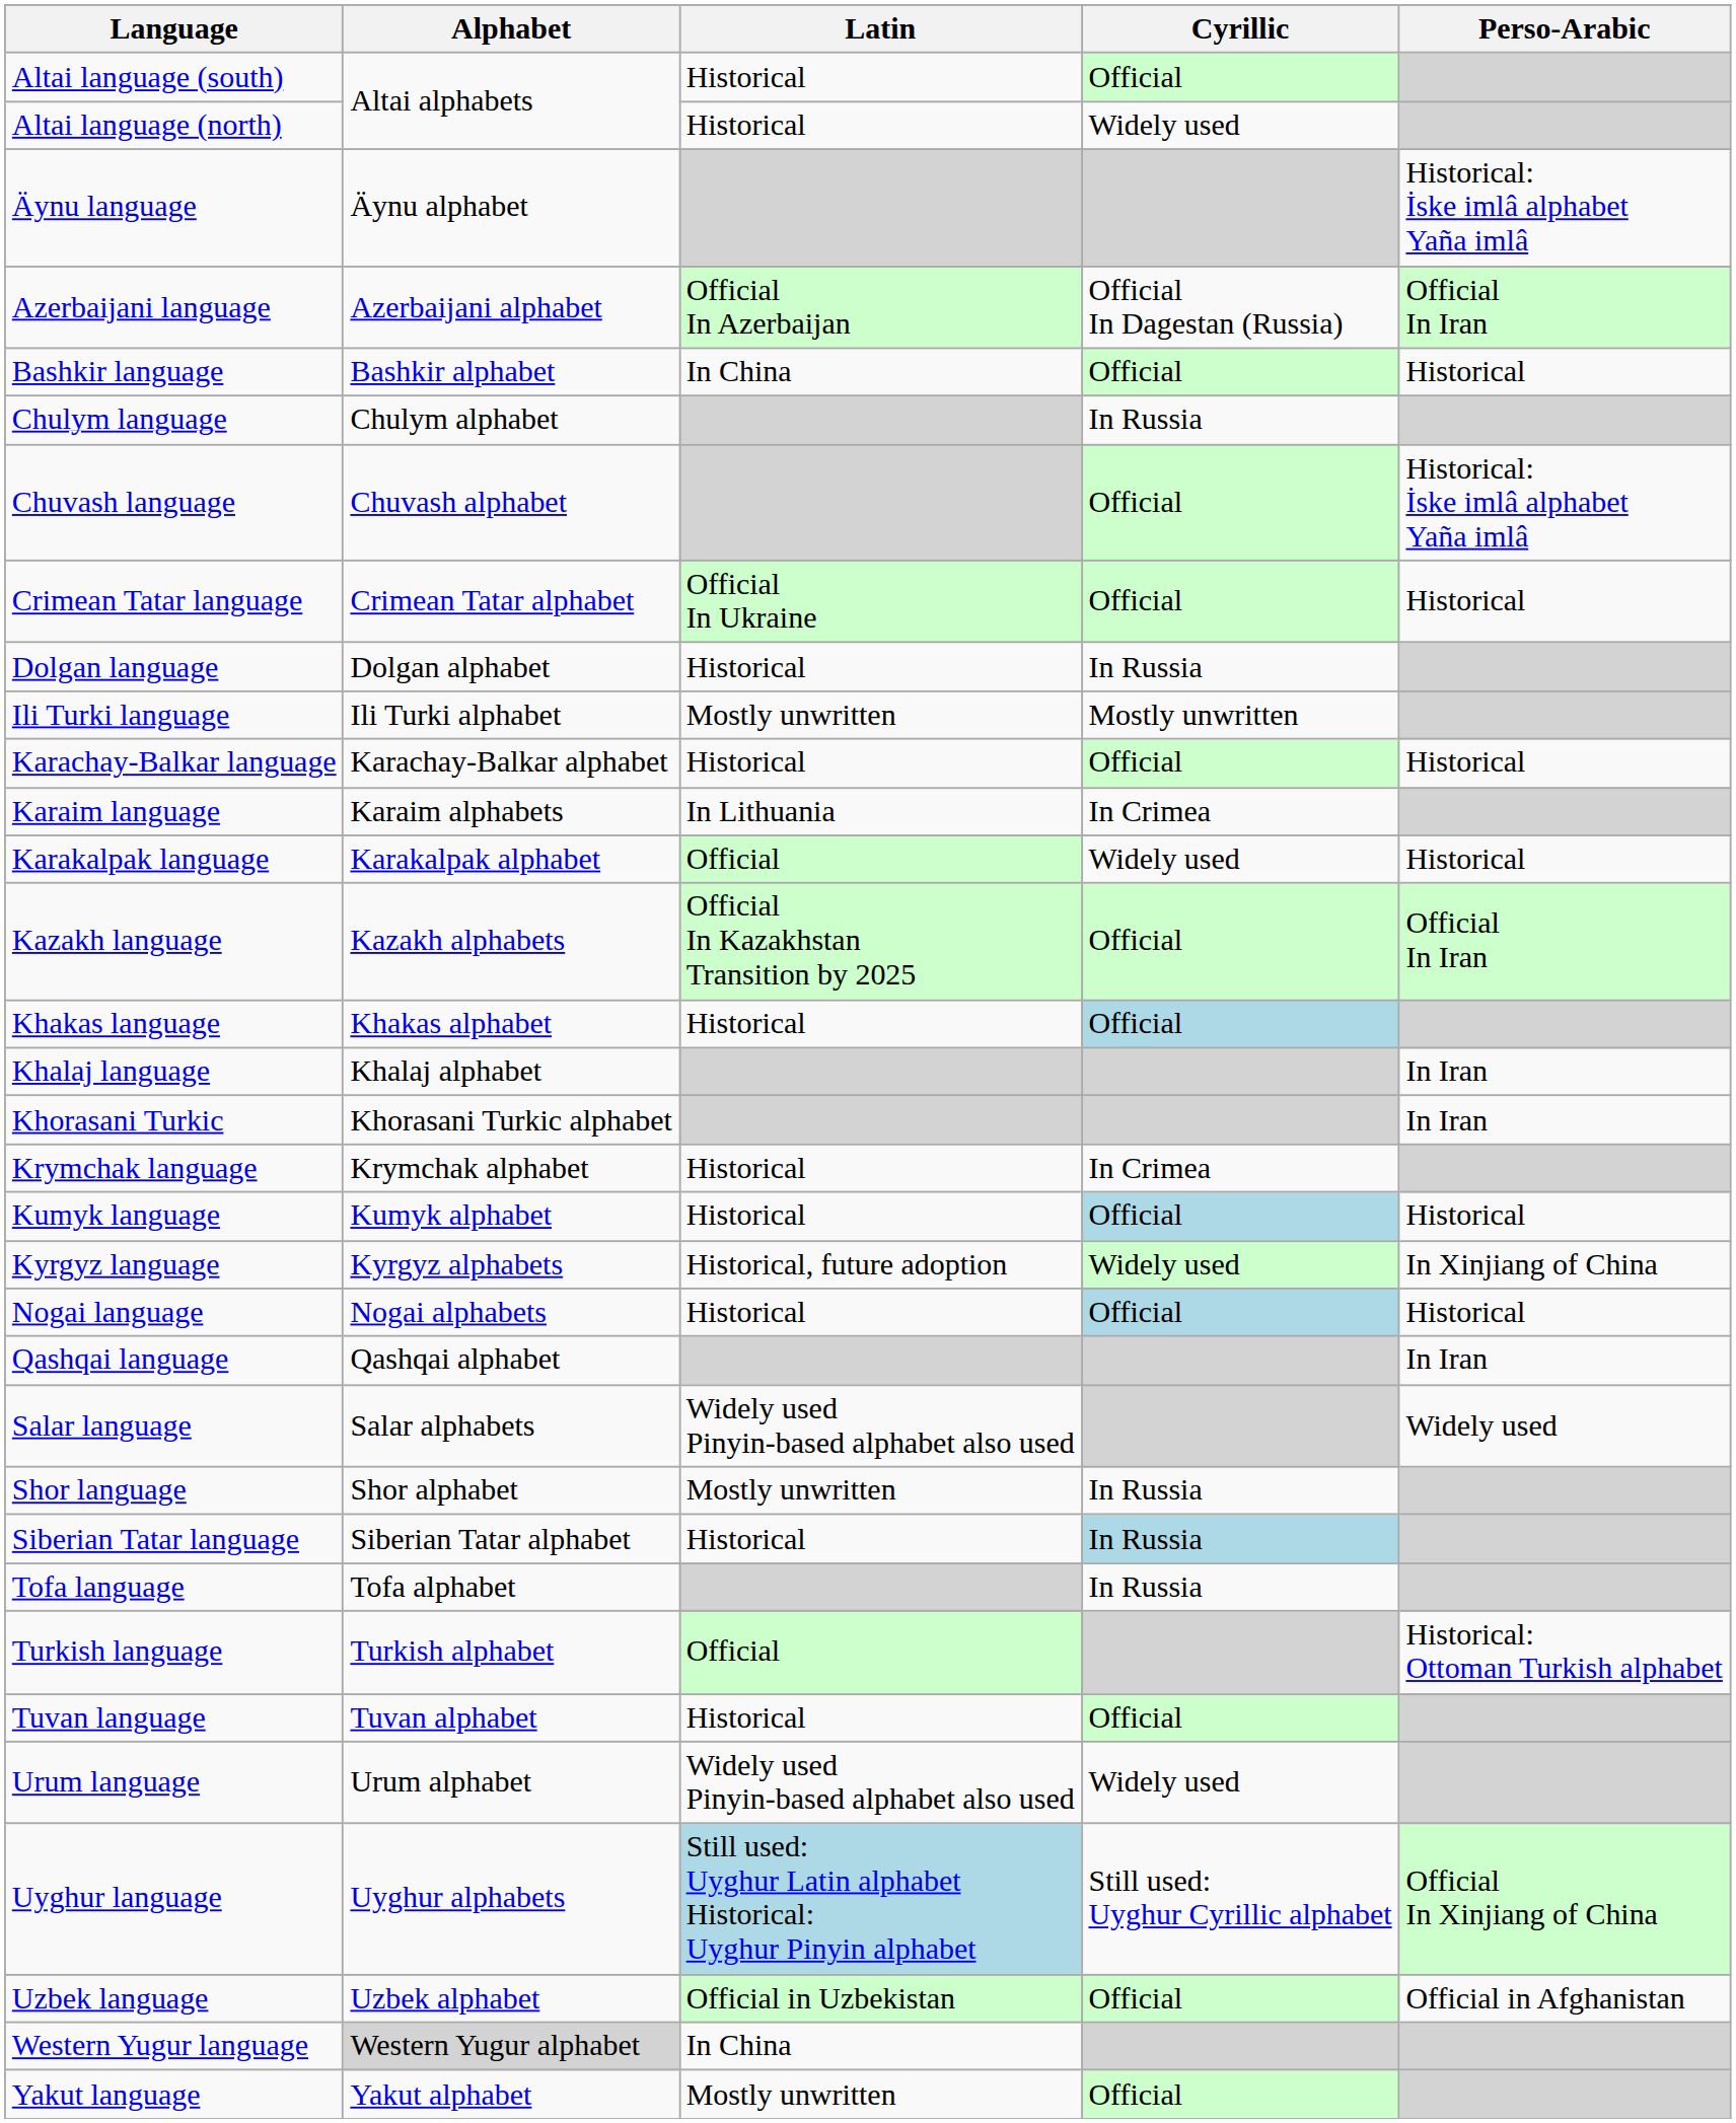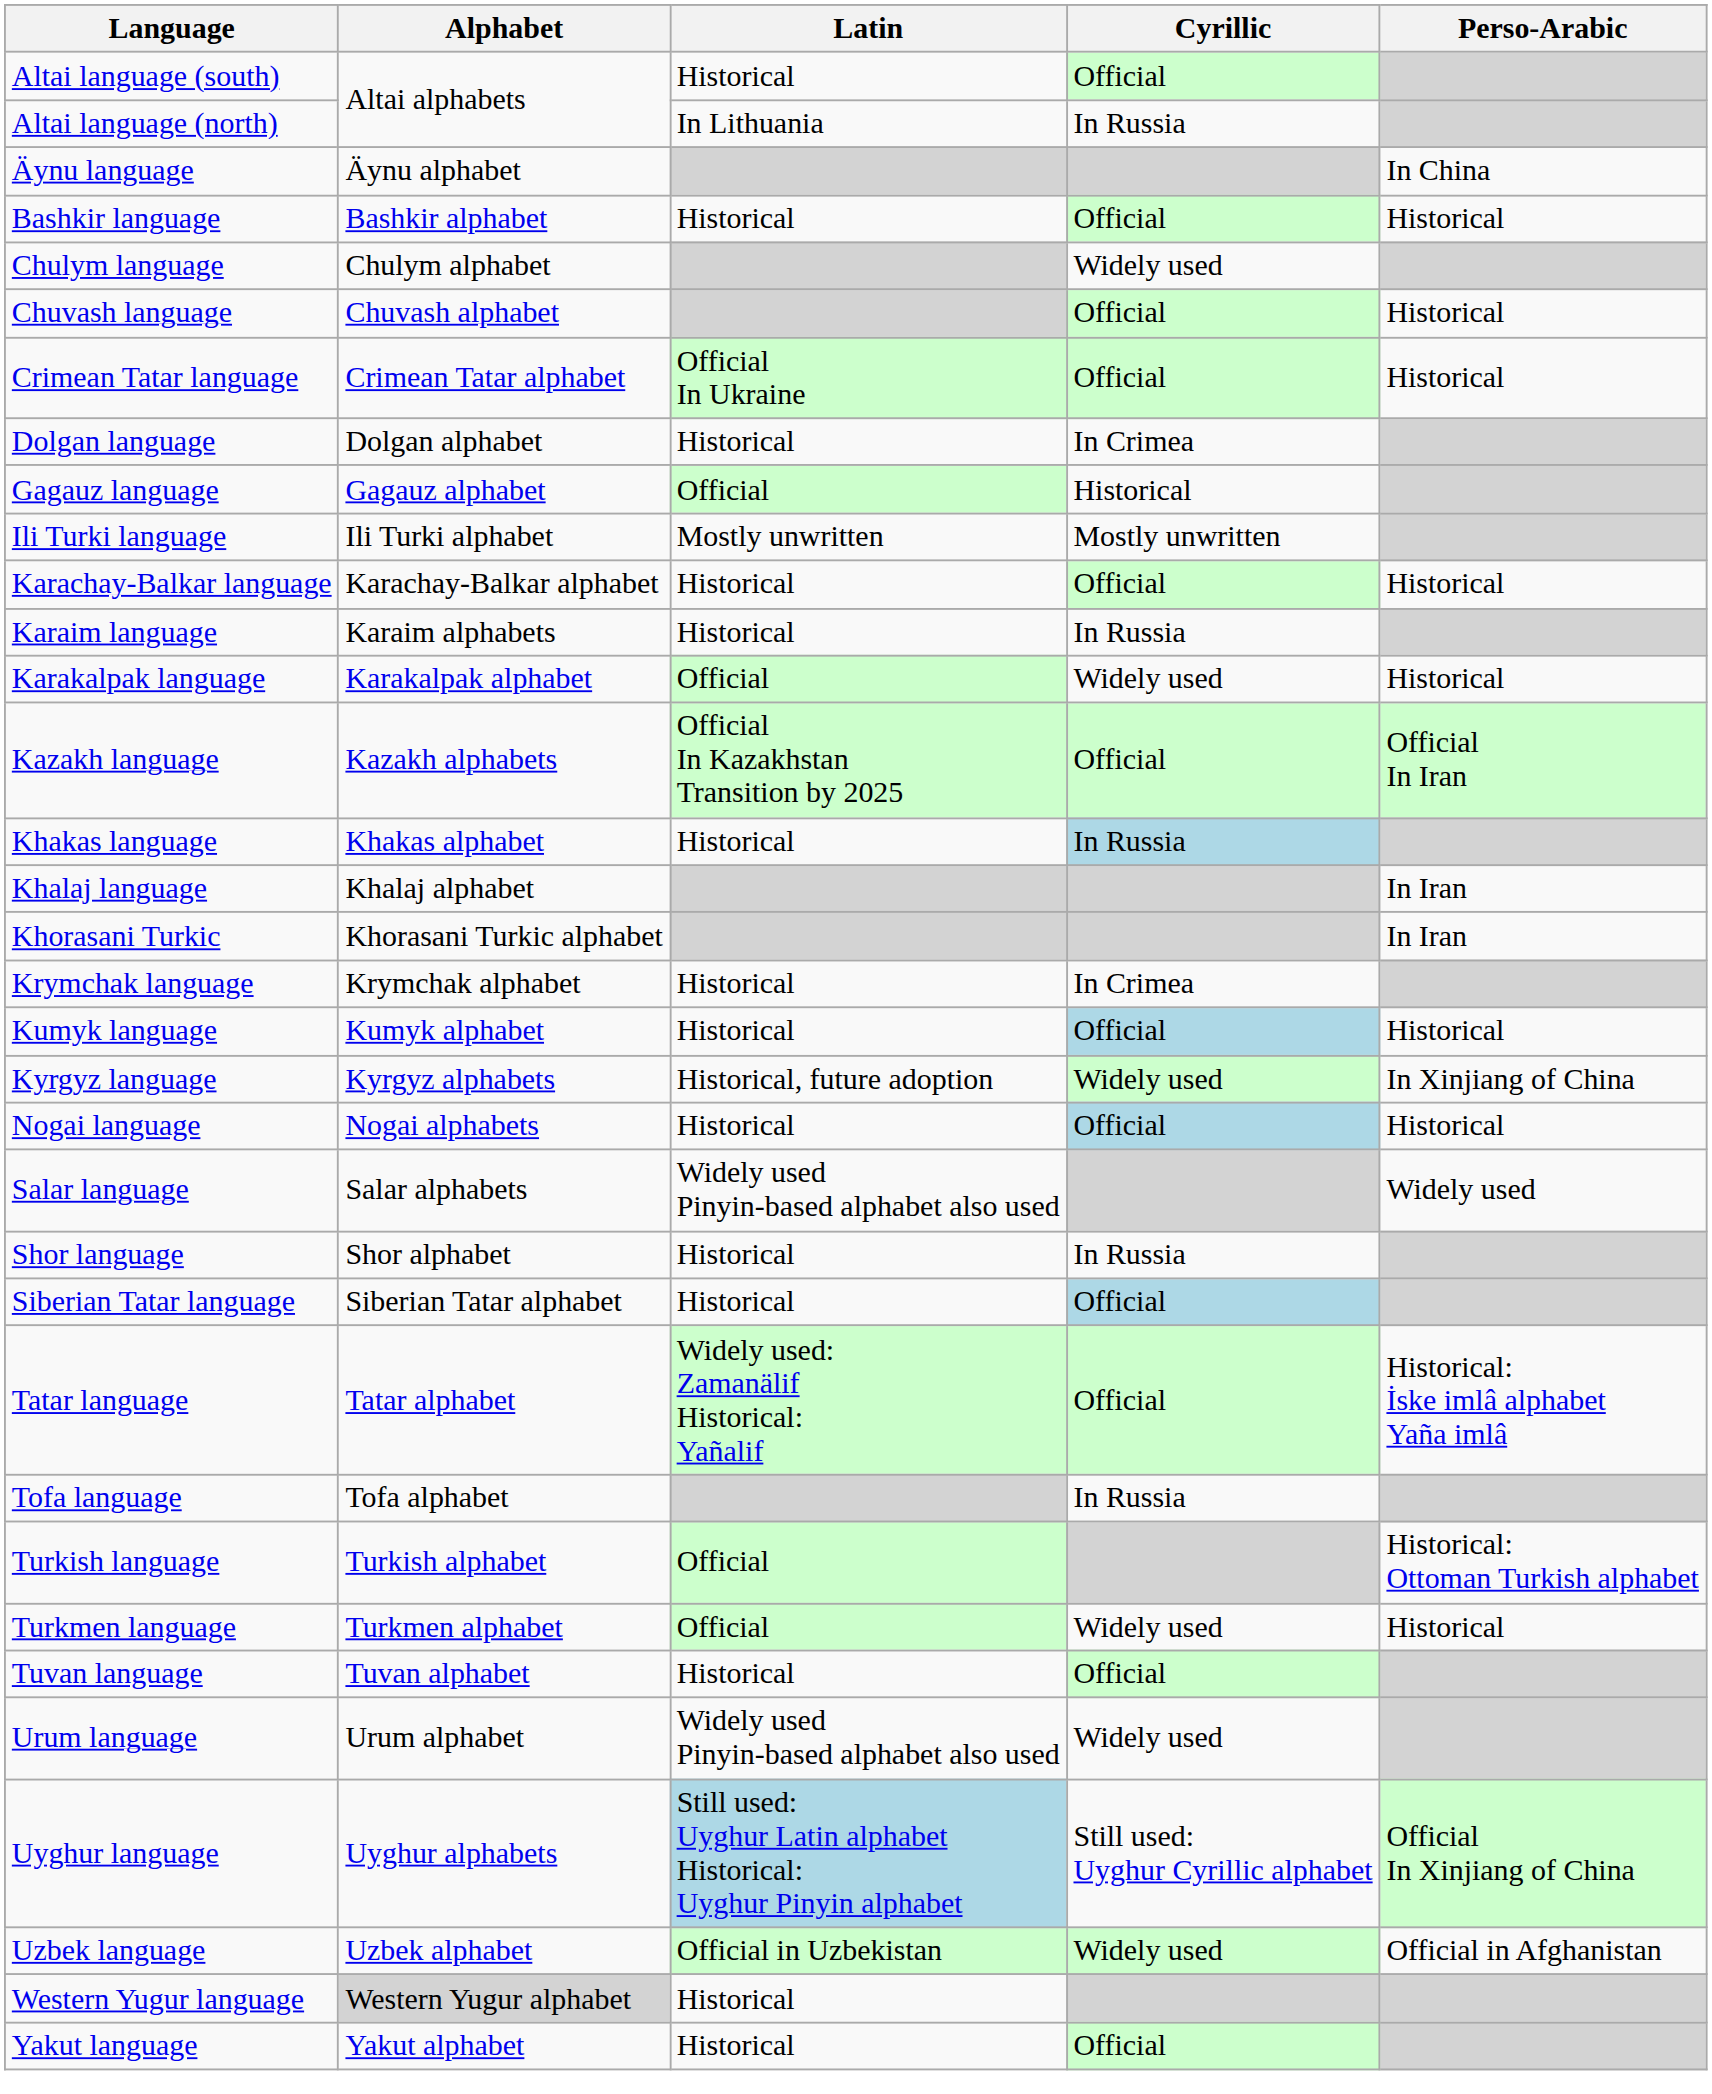Altai language (north) | Latin: Historical -> In Lithuania
Altai language (north) | Cyrillic: Widely used -> In Russia
Äynu language | Perso-Arabic: Historical: İske imlâ alphabet Yaña imlâ -> In China
- row: Azerbaijani language | Azerbaijani alphabet | Official In Azerbaijan | Official In Dagestan (Russia) | Official In Iran
Bashkir language | Latin: In China -> Historical
Chulym language | Cyrillic: In Russia -> Widely used
Chuvash language | Perso-Arabic: Historical: İske imlâ alphabet Yaña imlâ -> Historical
Dolgan language | Cyrillic: In Russia -> In Crimea
+ row: Gagauz language | Gagauz alphabet | Official | Historical
Karaim language | Latin: In Lithuania -> Historical
Karaim language | Cyrillic: In Crimea -> In Russia
Khakas language | Cyrillic: Official -> In Russia
- row: Qashqai language | Qashqai alphabet | In Iran
Shor language | Latin: Mostly unwritten -> Historical
Siberian Tatar language | Cyrillic: In Russia -> Official
+ row: Tatar language | Tatar alphabet | Widely used: Zamanälif Historical: Yañalif | Official | Historical: İske imlâ alphabet Yaña imlâ
+ row: Turkmen language | Turkmen alphabet | Official | Widely used | Historical
Uzbek language | Cyrillic: Official -> Widely used
Western Yugur language | Latin: In China -> Historical
Yakut language | Latin: Mostly unwritten -> Historical
